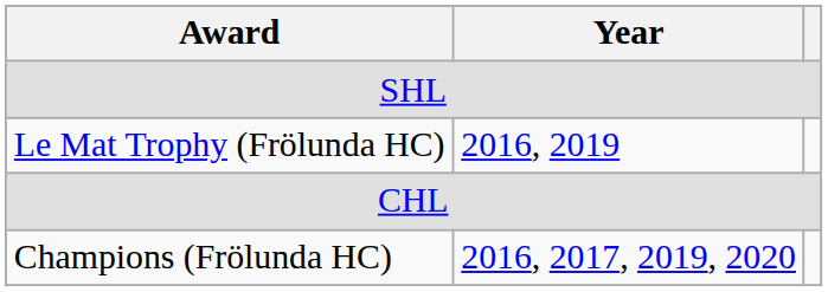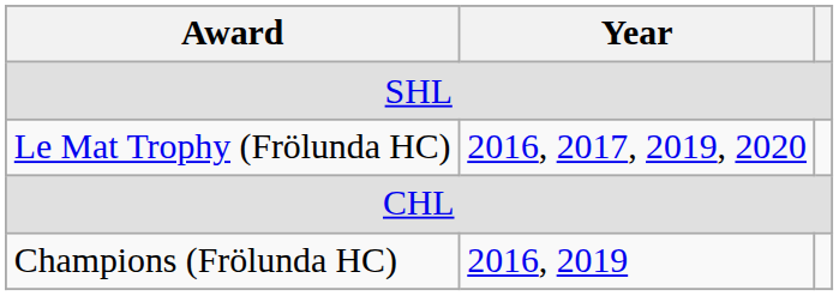Le Mat Trophy (Frölunda HC) | Year: 2016, 2019 -> 2016, 2017, 2019, 2020
Champions (Frölunda HC) | Year: 2016, 2017, 2019, 2020 -> 2016, 2019
